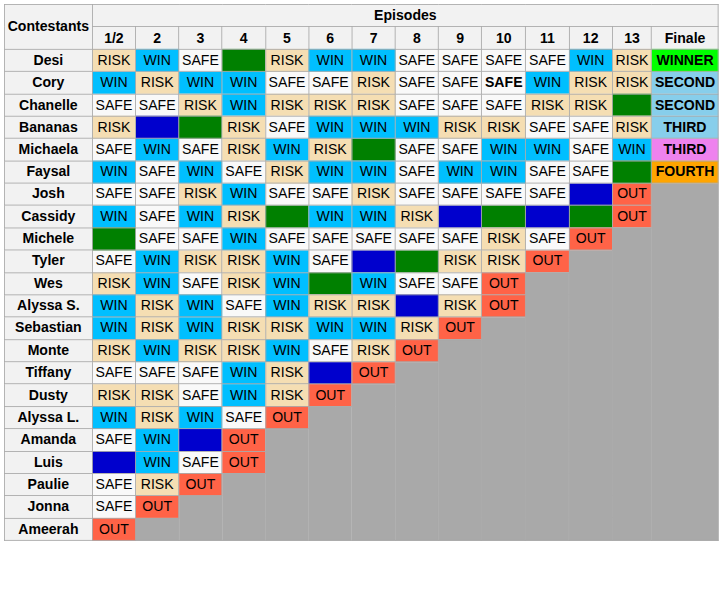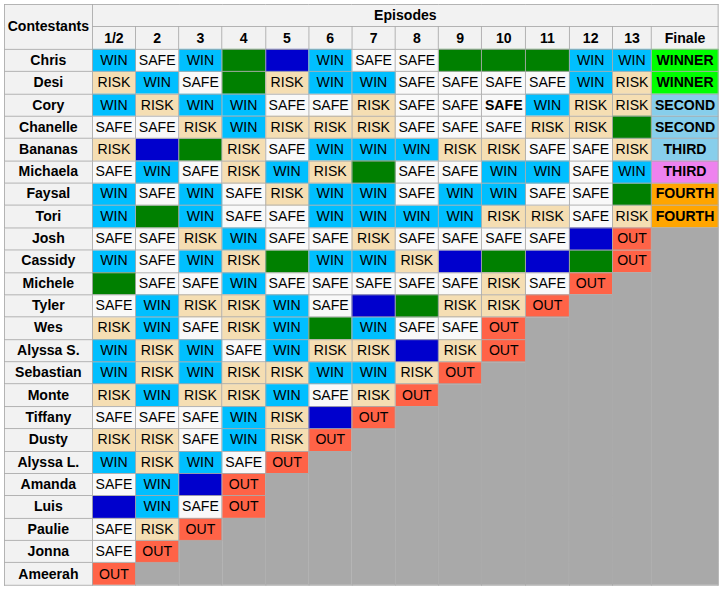+ row: Chris | WIN | SAFE | WIN | WIN | SAFE | SAFE | WIN | WIN | WINNER
+ row: Tori | WIN | WIN | SAFE | SAFE | WIN | WIN | WIN | WIN | RISK | RISK | SAFE | RISK | FOURTH
